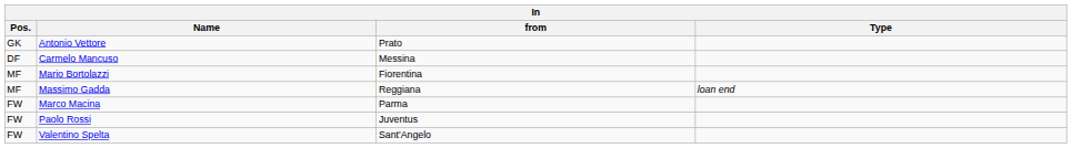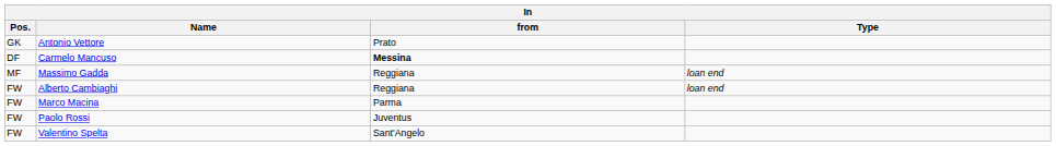Carmelo Mancuso | from: normal -> bold
- row: MF | Mario Bortolazzi | Fiorentina
+ row: FW | Alberto Cambiaghi | Reggiana | loan end
